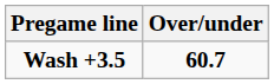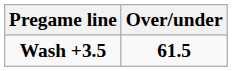Wash +3.5 | Over/under: 60.7 -> 61.5
